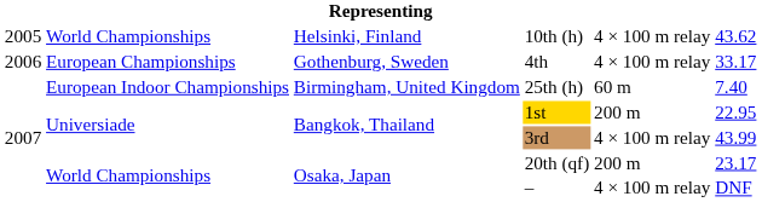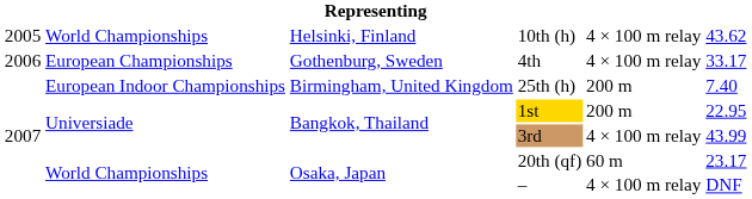25th (h) | column 5: 60 m -> 200 m
20th (qf) | column 5: 200 m -> 60 m
